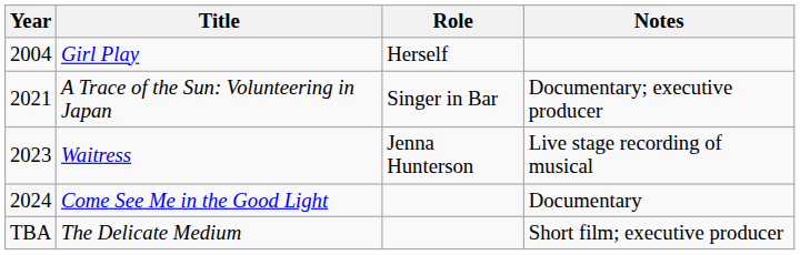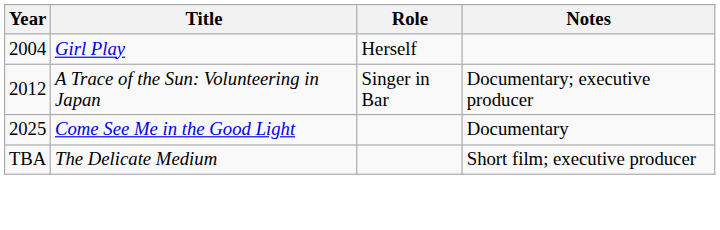A Trace of the Sun: Volunteering in Japan | Year: 2021 -> 2012
- row: 2023 | Waitress | Jenna Hunterson | Live stage recording of musical
Come See Me in the Good Light | Year: 2024 -> 2025
